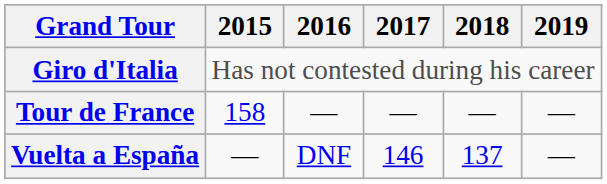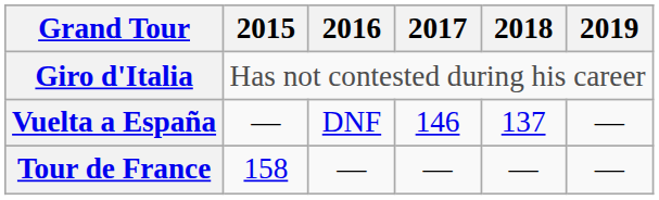rows swapped: Tour de France <-> Vuelta a España
